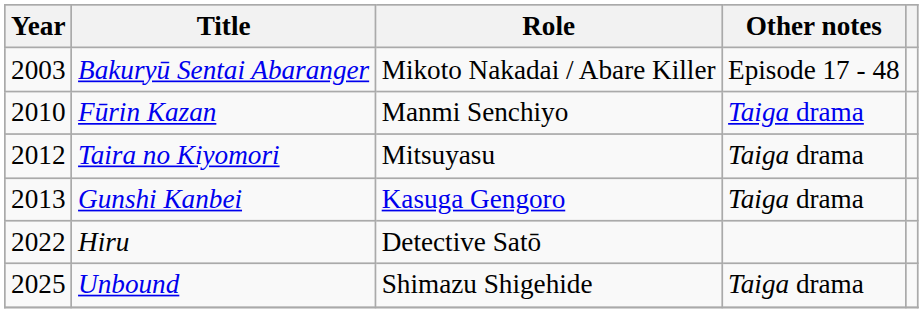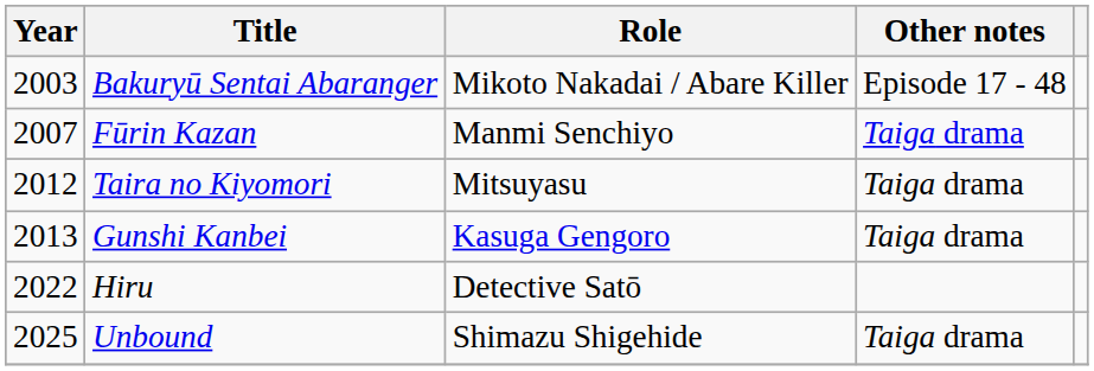Fūrin Kazan | Year: 2010 -> 2007
